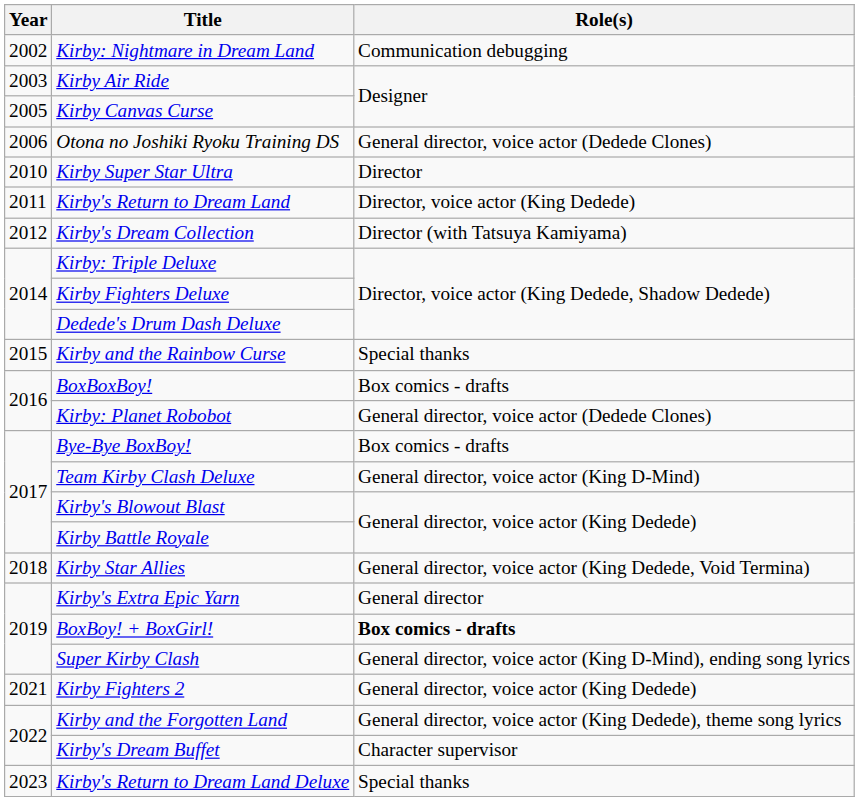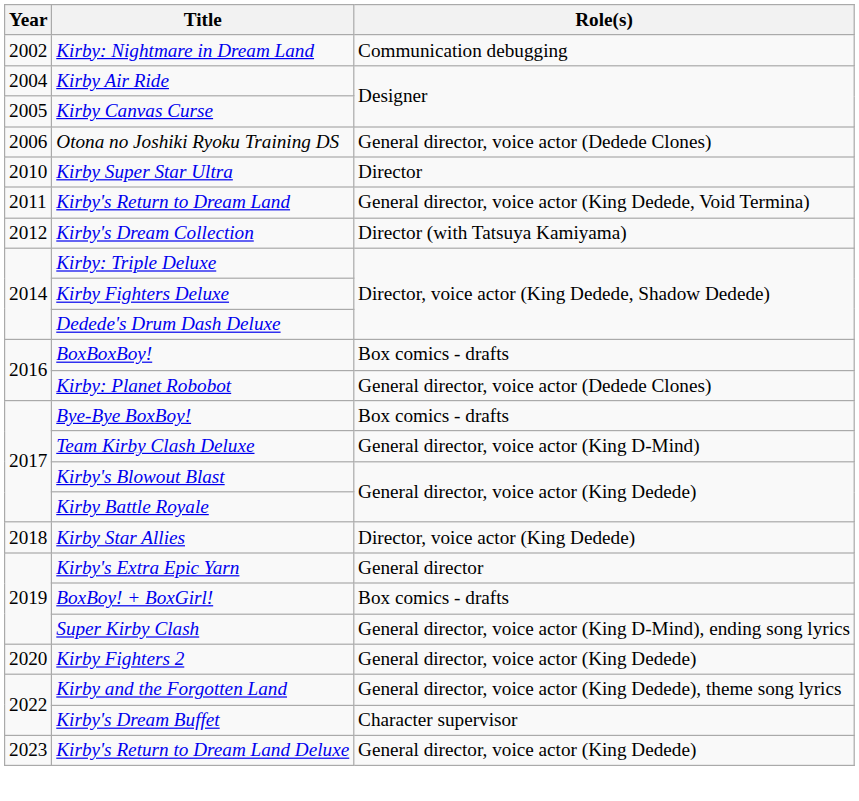Kirby Air Ride | Year: 2003 -> 2004
Kirby's Return to Dream Land | Role(s): Director, voice actor (King Dedede) -> General director, voice actor (King Dedede, Void Termina)
- row: 2015 | Kirby and the Rainbow Curse | Special thanks
Kirby Star Allies | Role(s): General director, voice actor (King Dedede, Void Termina) -> Director, voice actor (King Dedede)
BoxBoy! + BoxGirl! | Role(s): bold -> normal
Kirby Fighters 2 | Year: 2021 -> 2020
Kirby's Return to Dream Land Deluxe | Role(s): Special thanks -> General director, voice actor (King Dedede)
